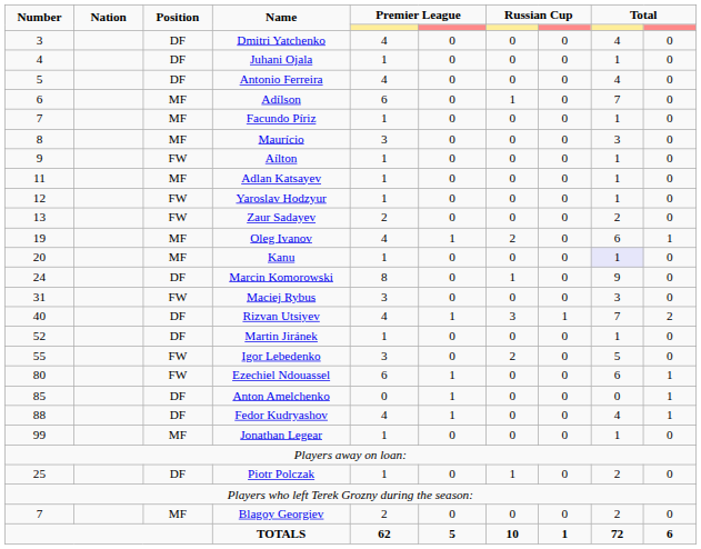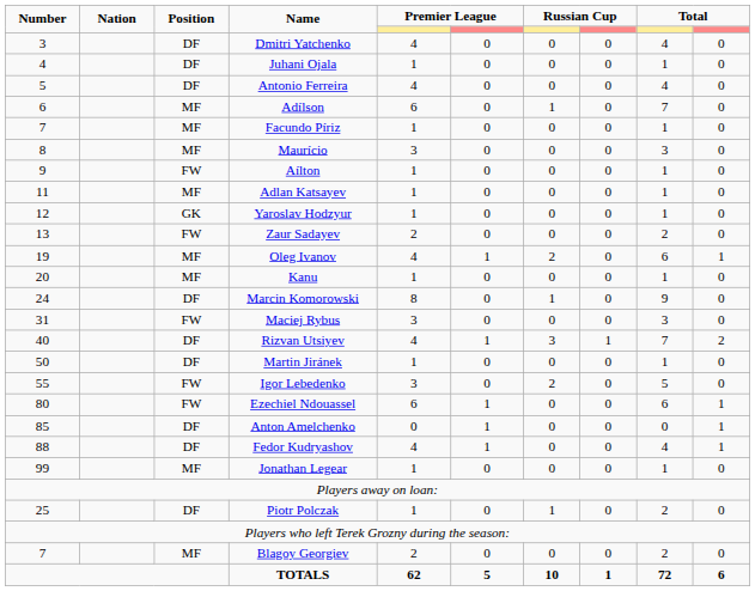Yaroslav Hodzyur | Position: FW -> GK
Kanu | column 9: lavender background -> no background
Martin Jiránek | Number: 52 -> 50
